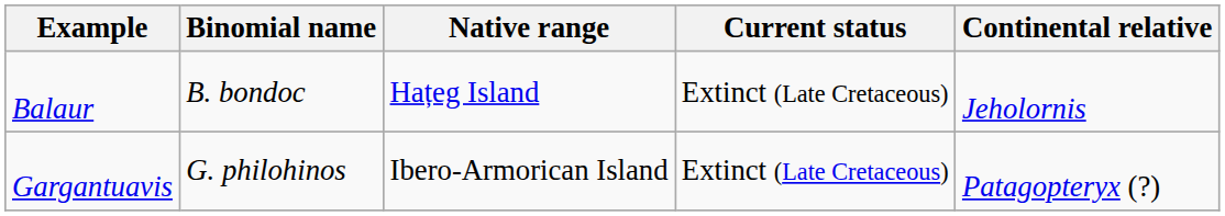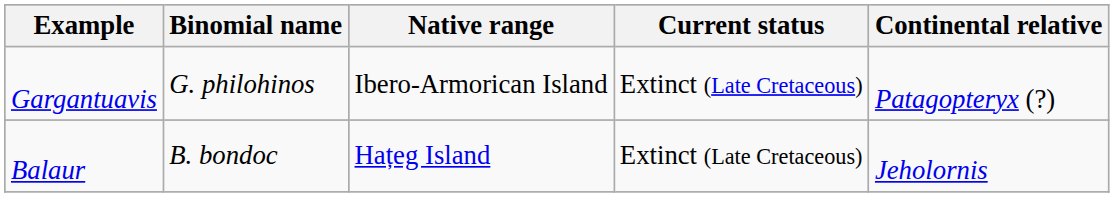rows swapped: Balaur <-> Gargantuavis
